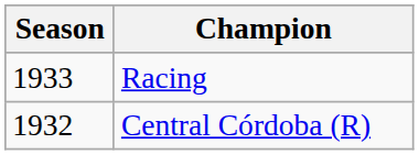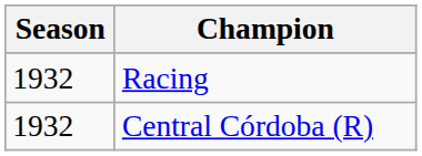Racing | Season: 1933 -> 1932
